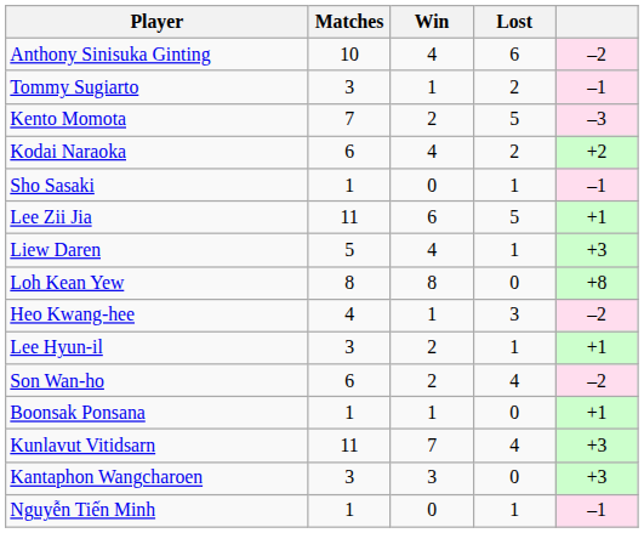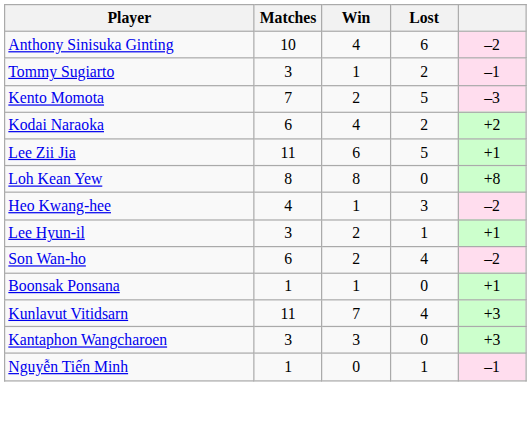- row: Sho Sasaki | 1 | 0 | 1 | –1
- row: Liew Daren | 5 | 4 | 1 | +3
